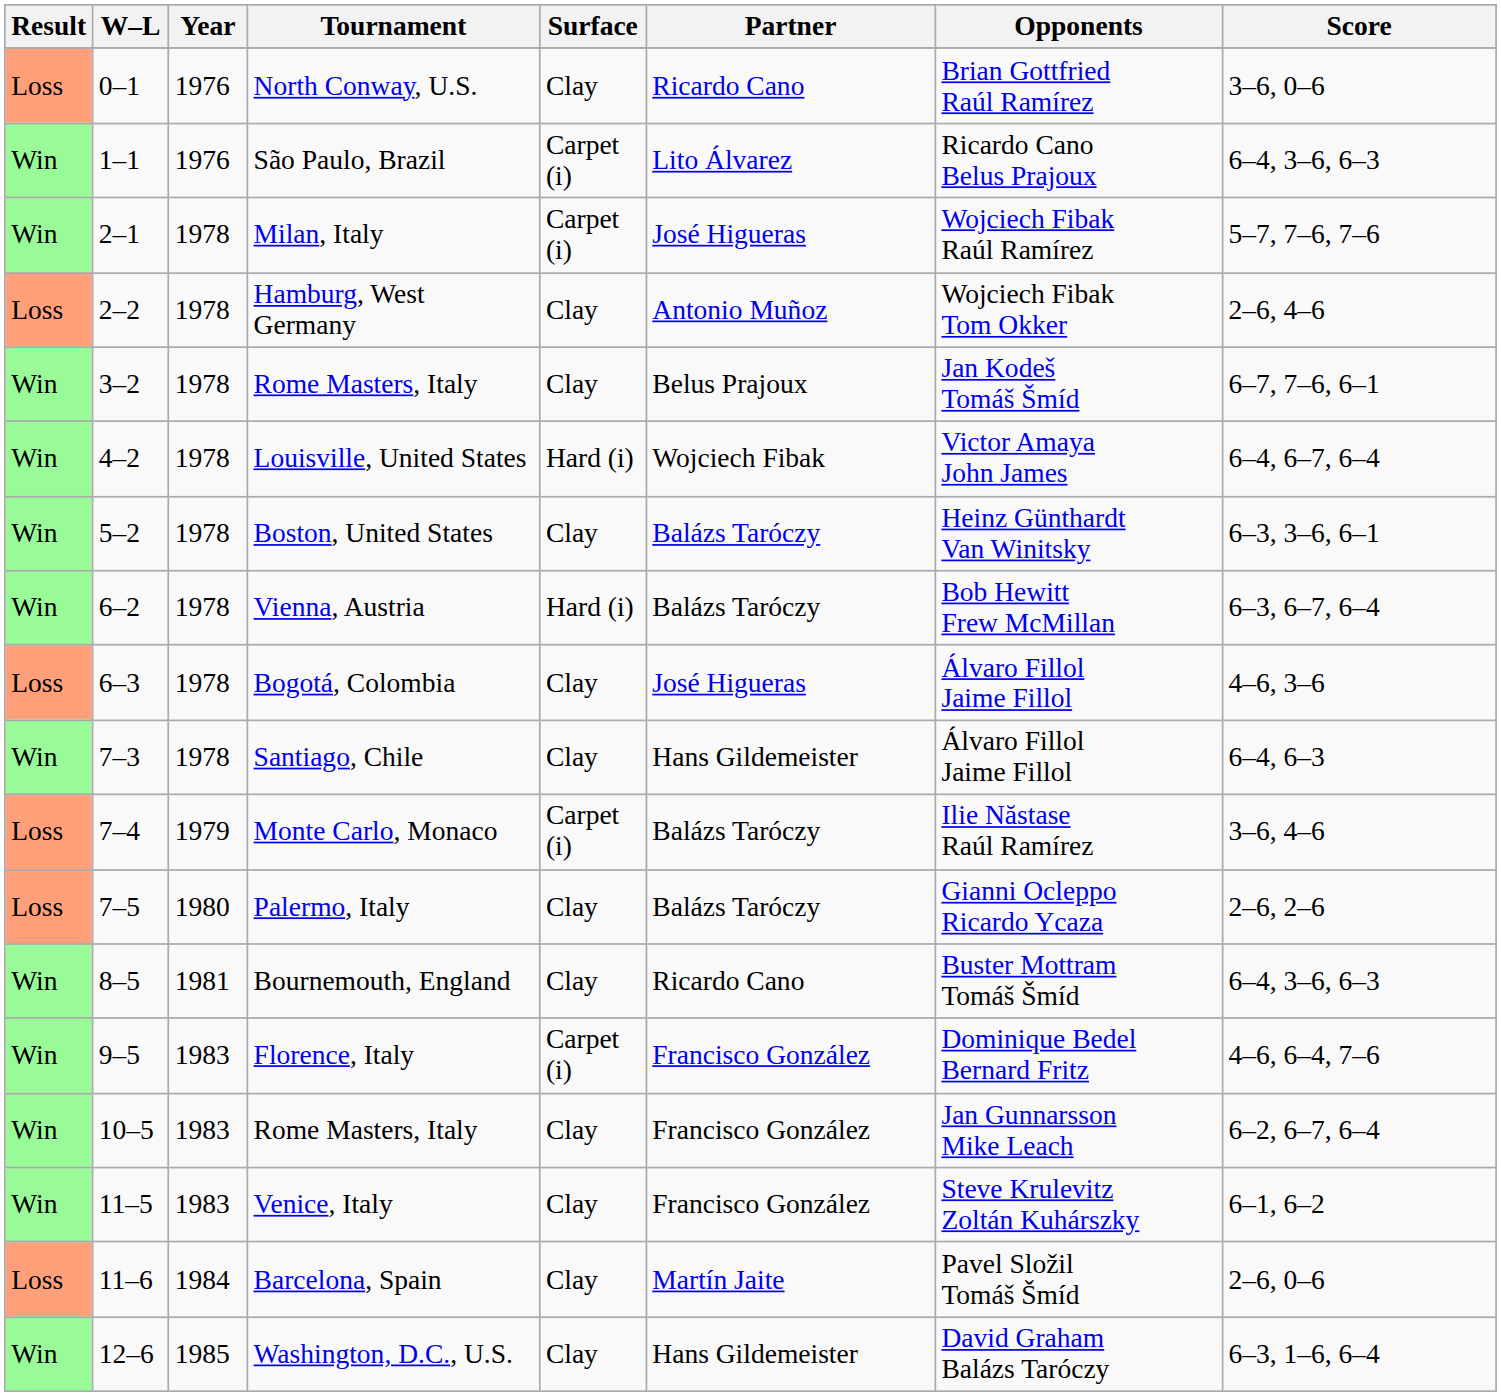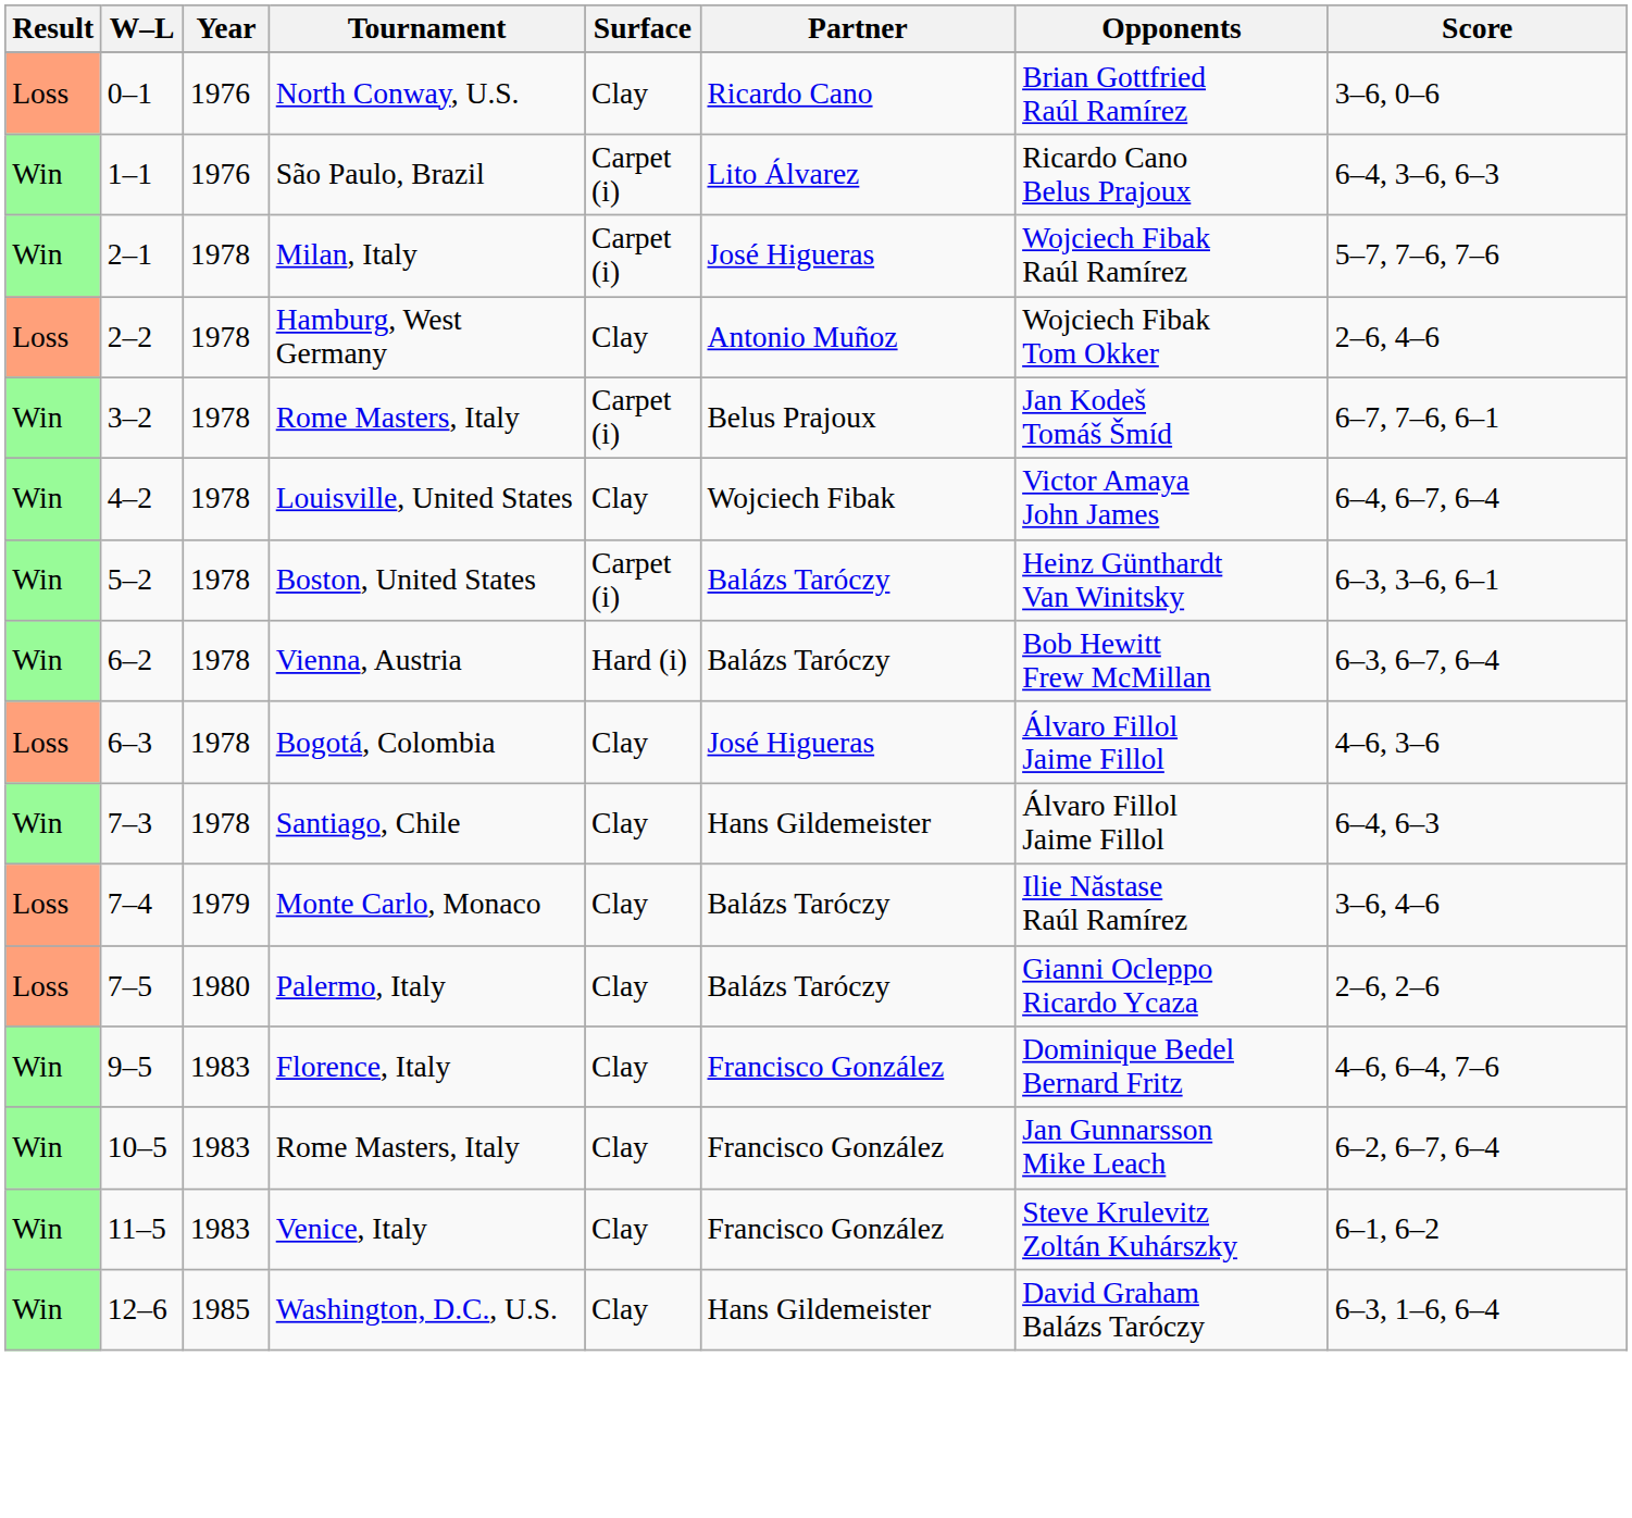3–2 / Rome Masters, Italy | Surface: Clay -> Carpet (i)
Louisville, United States | Surface: Hard (i) -> Clay
Boston, United States | Surface: Clay -> Carpet (i)
Monte Carlo, Monaco | Surface: Carpet (i) -> Clay
- row: Win | 8–5 | 1981 | Bournemouth, England | Clay | Ricardo Cano | Buster Mottram Tomáš Šmíd | 6–4, 3–6, 6–3
Florence, Italy | Surface: Carpet (i) -> Clay
- row: Loss | 11–6 | 1984 | Barcelona, Spain | Clay | Martín Jaite | Pavel Složil Tomáš Šmíd | 2–6, 0–6
